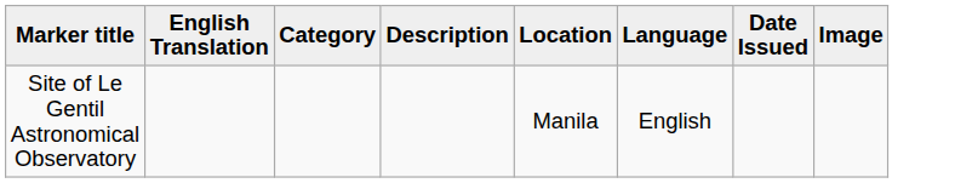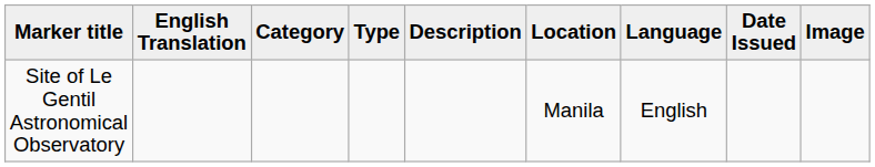+ column: Type
